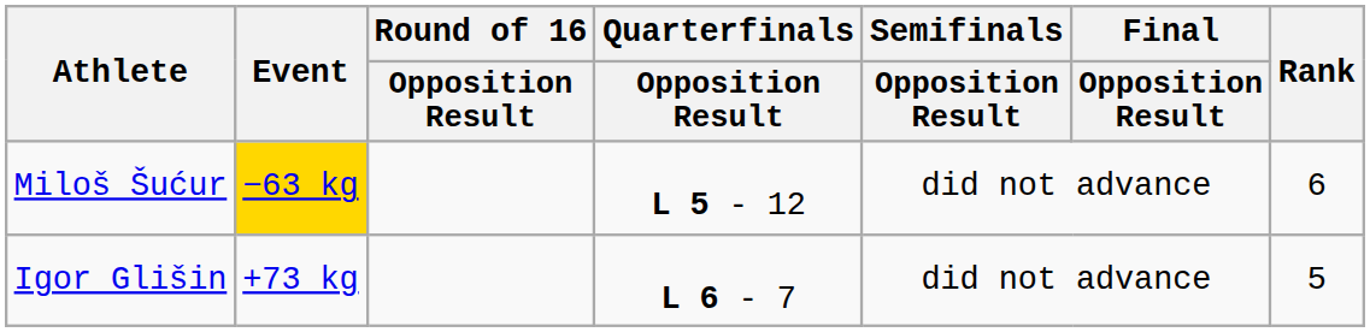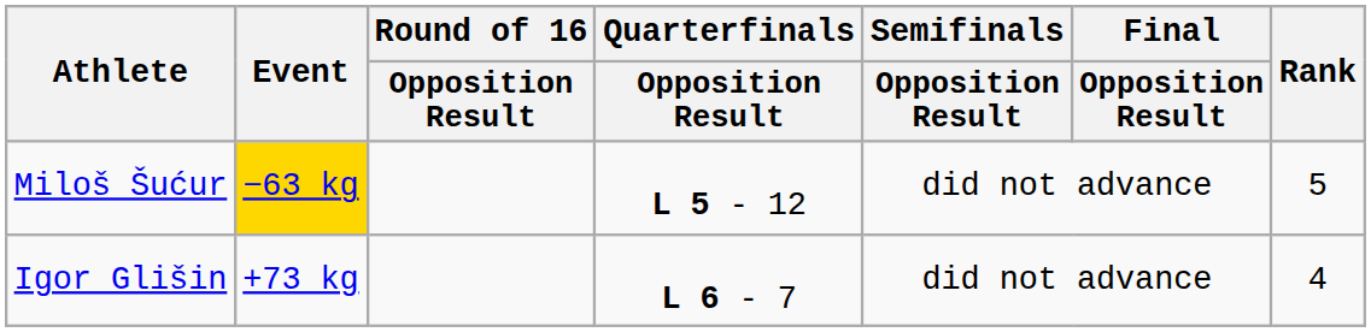Miloš Šućur | Rank: 6 -> 5
Igor Glišin | Rank: 5 -> 4
